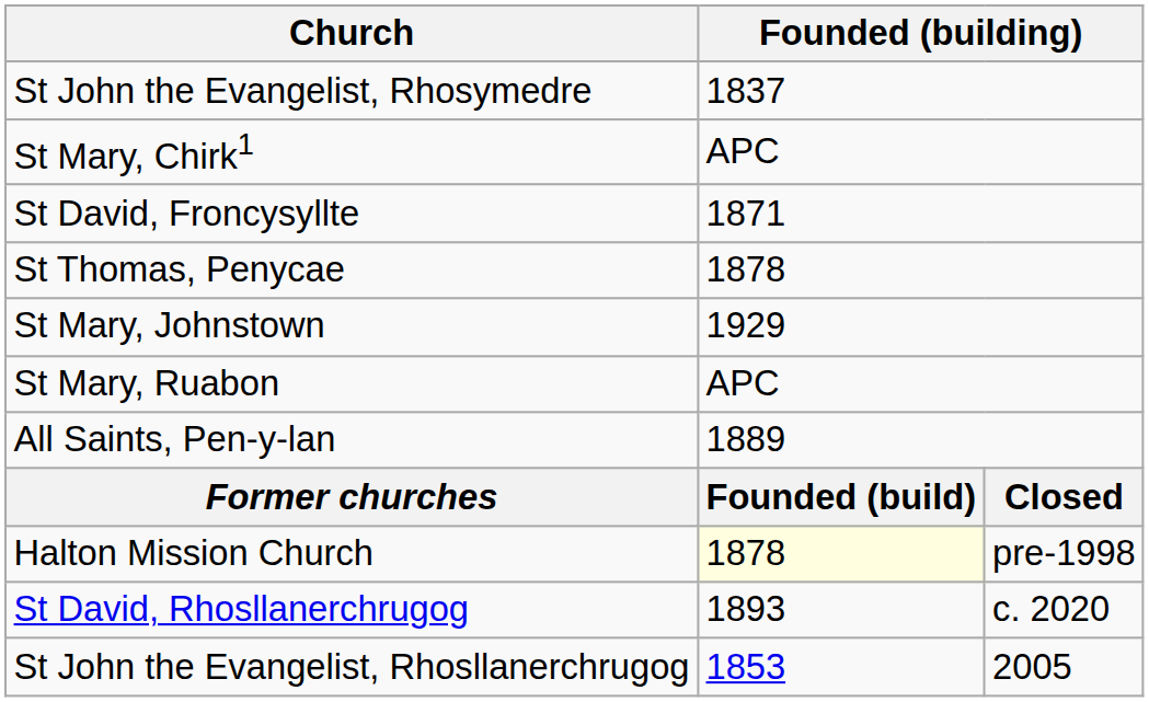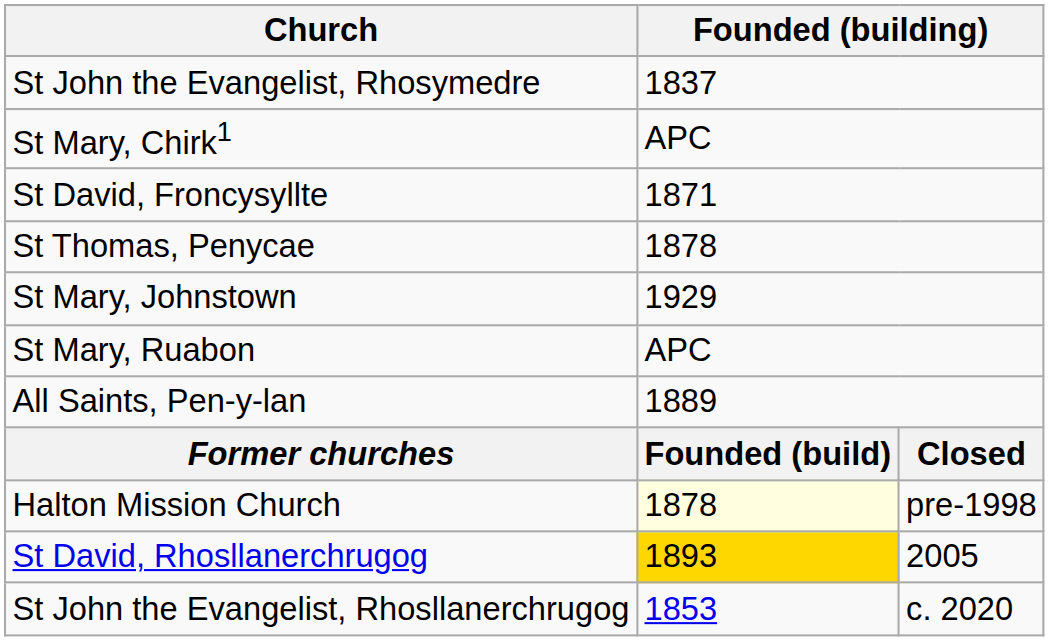St David, Rhosllanerchrugog | column 2: no background -> gold background
St David, Rhosllanerchrugog | column 3: c. 2020 -> 2005
St John the Evangelist, Rhosllanerchrugog | column 3: 2005 -> c. 2020
